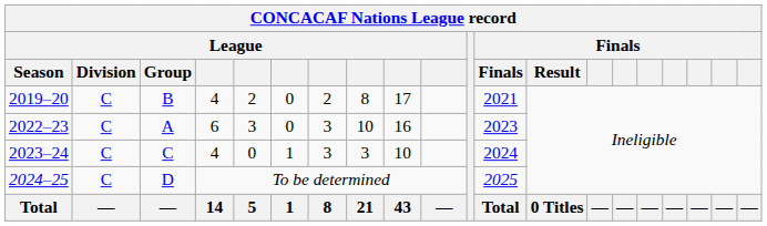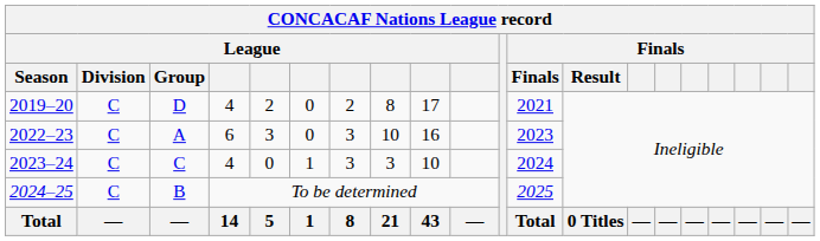2019–20 | League / Group: B -> D
2024–25 | League / Group: D -> B
